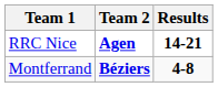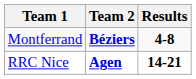rows swapped: Montferrand <-> RRC Nice
